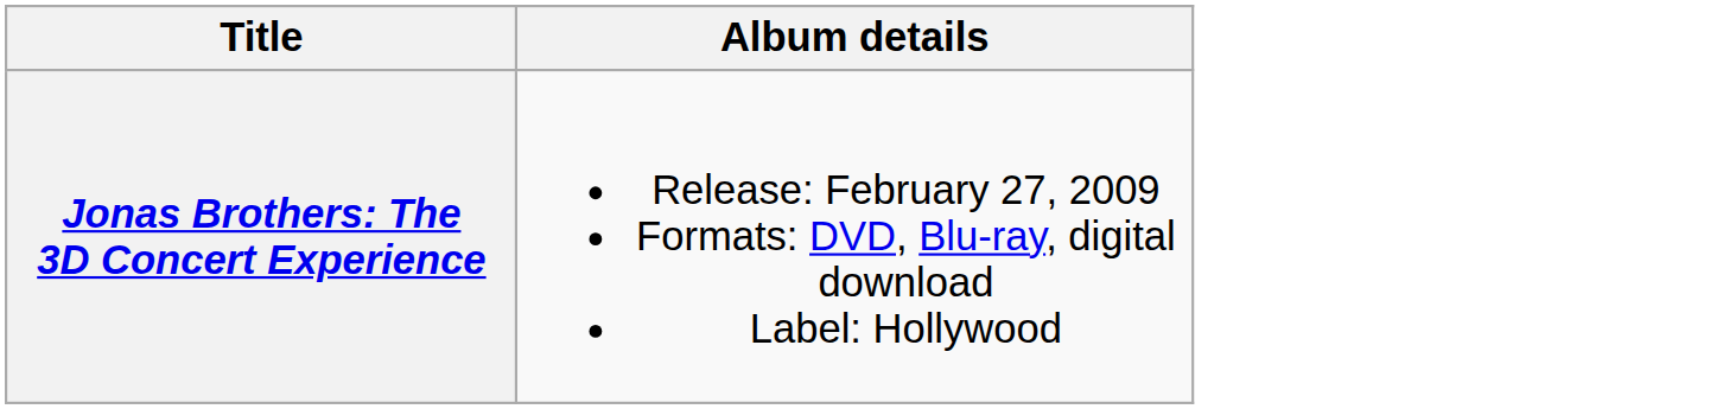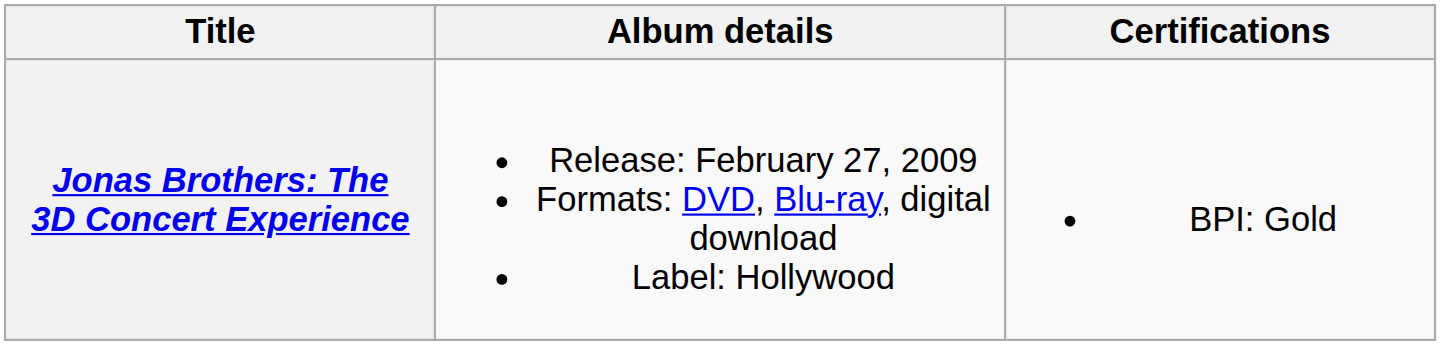+ column: Certifications | BPI: Gold
